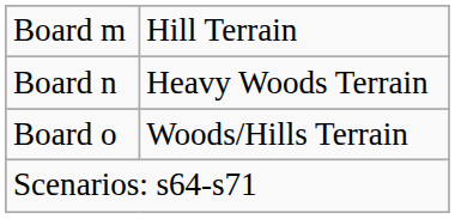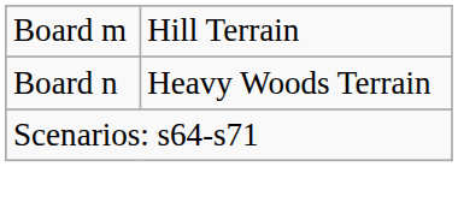- row: Board o | Woods/Hills Terrain
